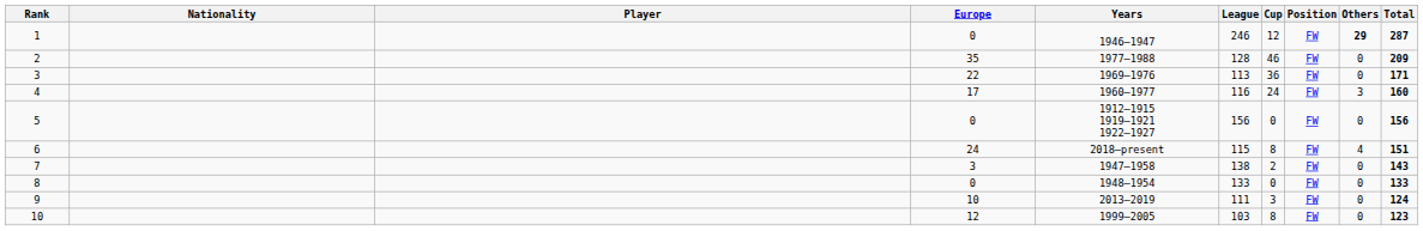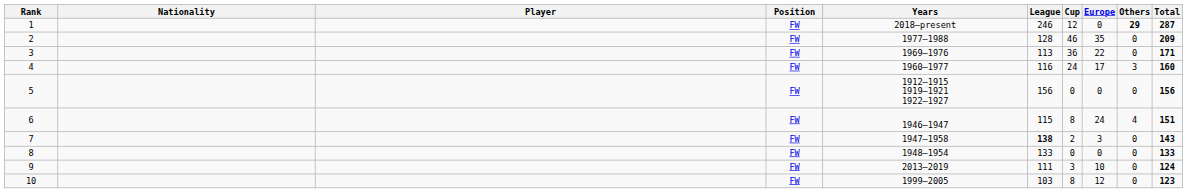columns swapped: Position <-> Europe
1 | Years: 1946–1947 -> 2018–present
6 | Years: 2018–present -> 1946–1947
7 | League: normal -> bold
